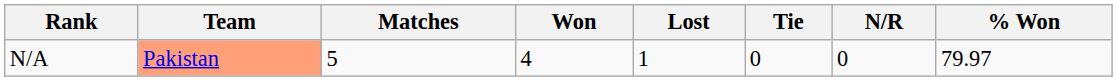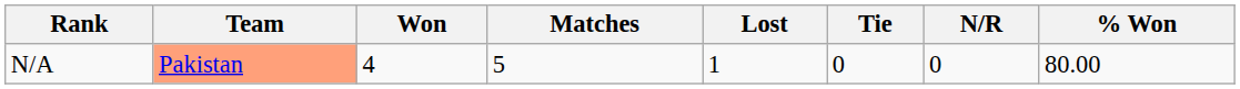columns swapped: Matches <-> Won
N/A | % Won: 79.97 -> 80.00
